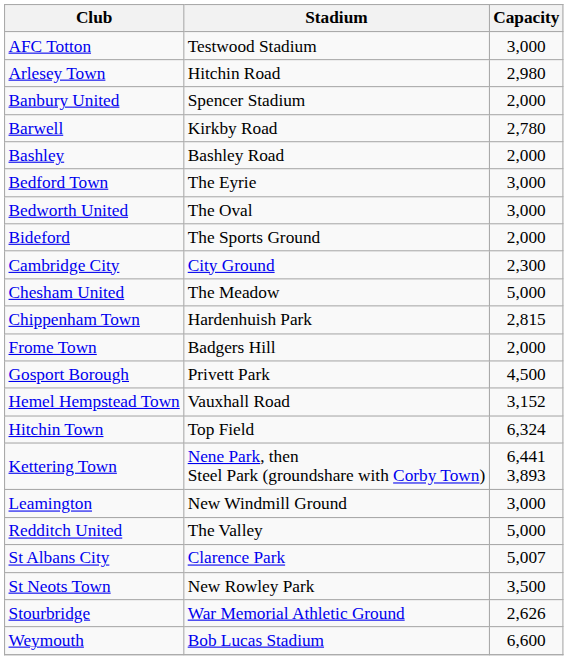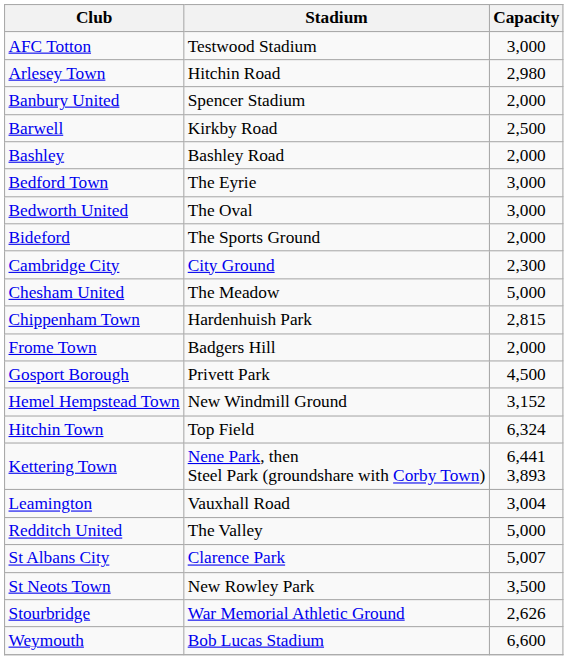Barwell | Capacity: 2,780 -> 2,500
Hemel Hempstead Town | Stadium: Vauxhall Road -> New Windmill Ground
Leamington | Stadium: New Windmill Ground -> Vauxhall Road
Leamington | Capacity: 3,000 -> 3,004
